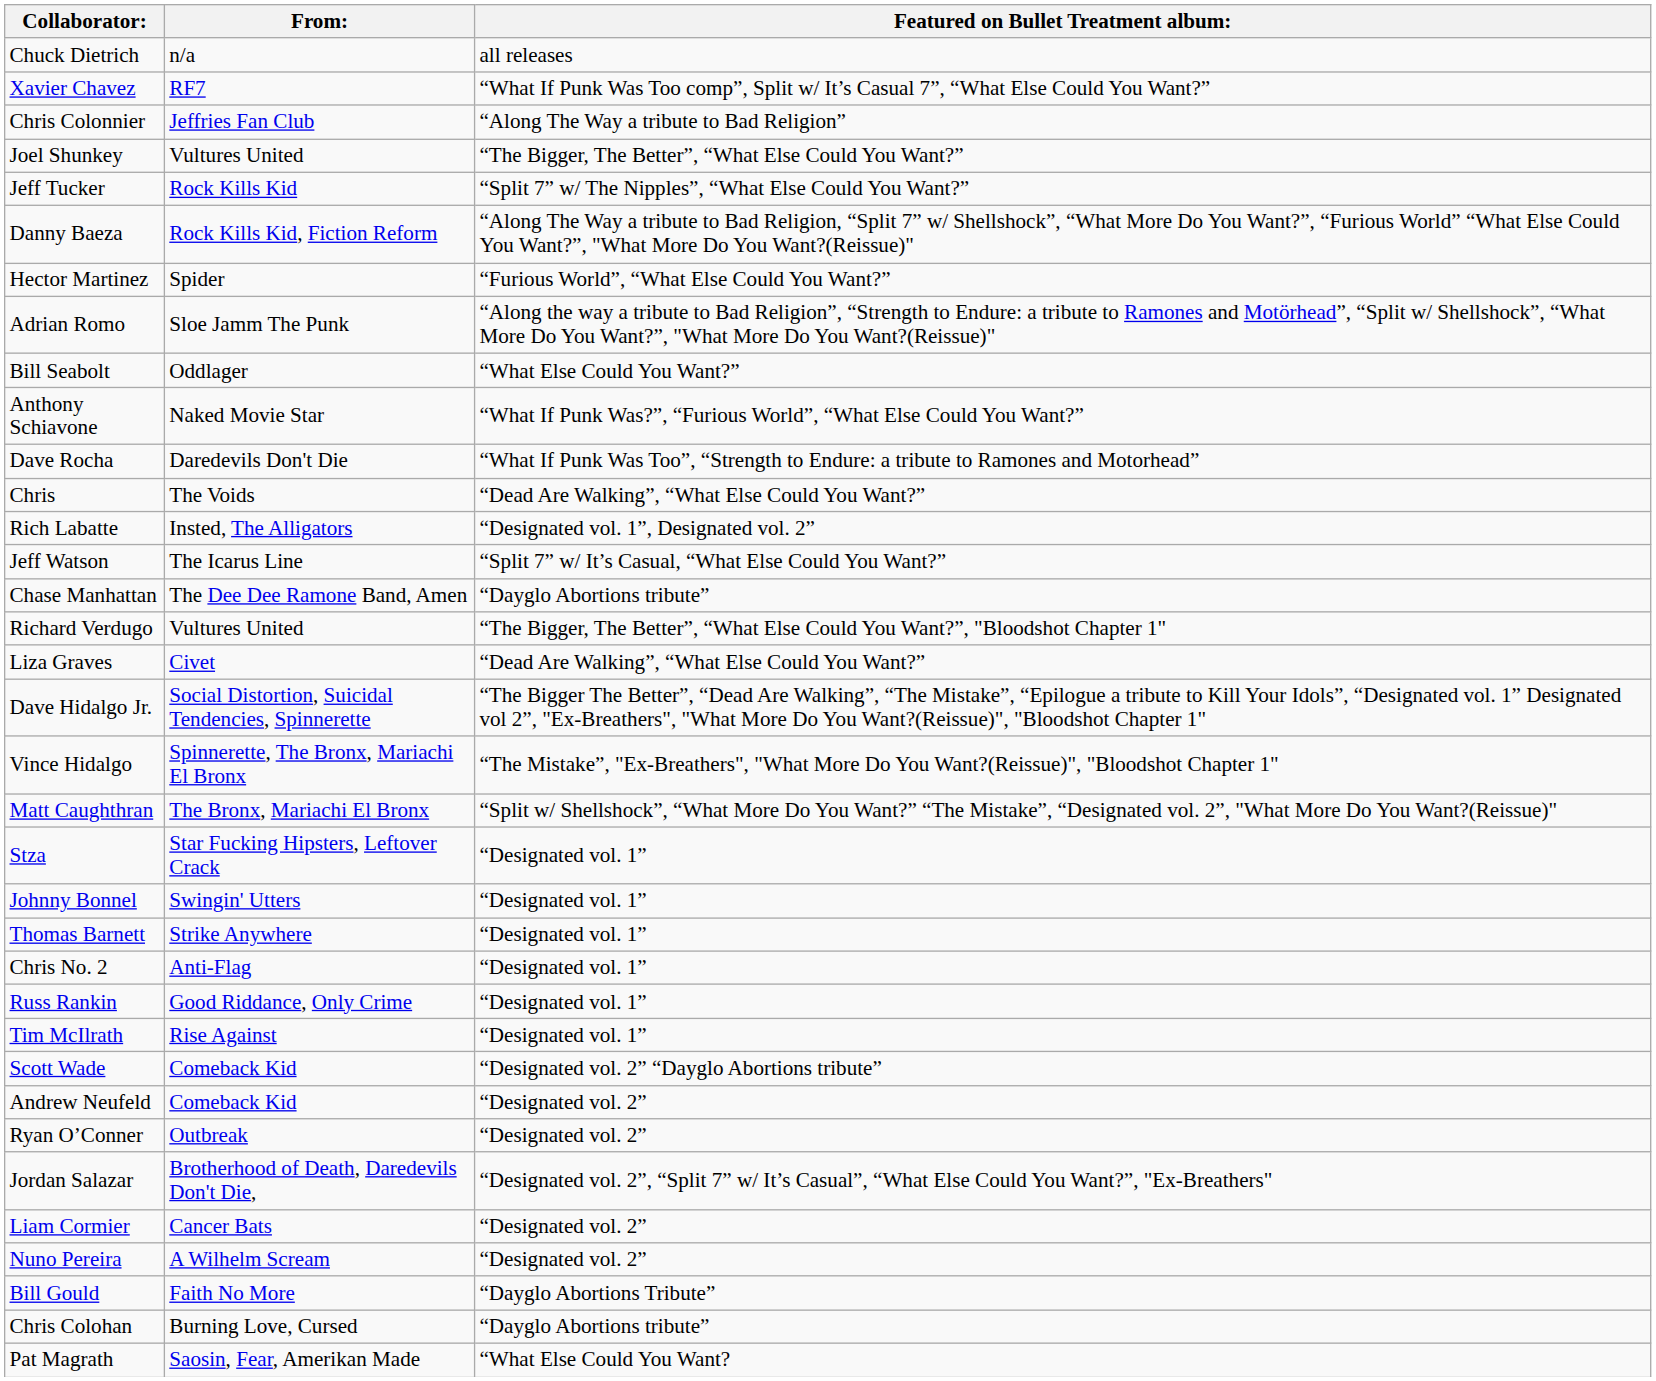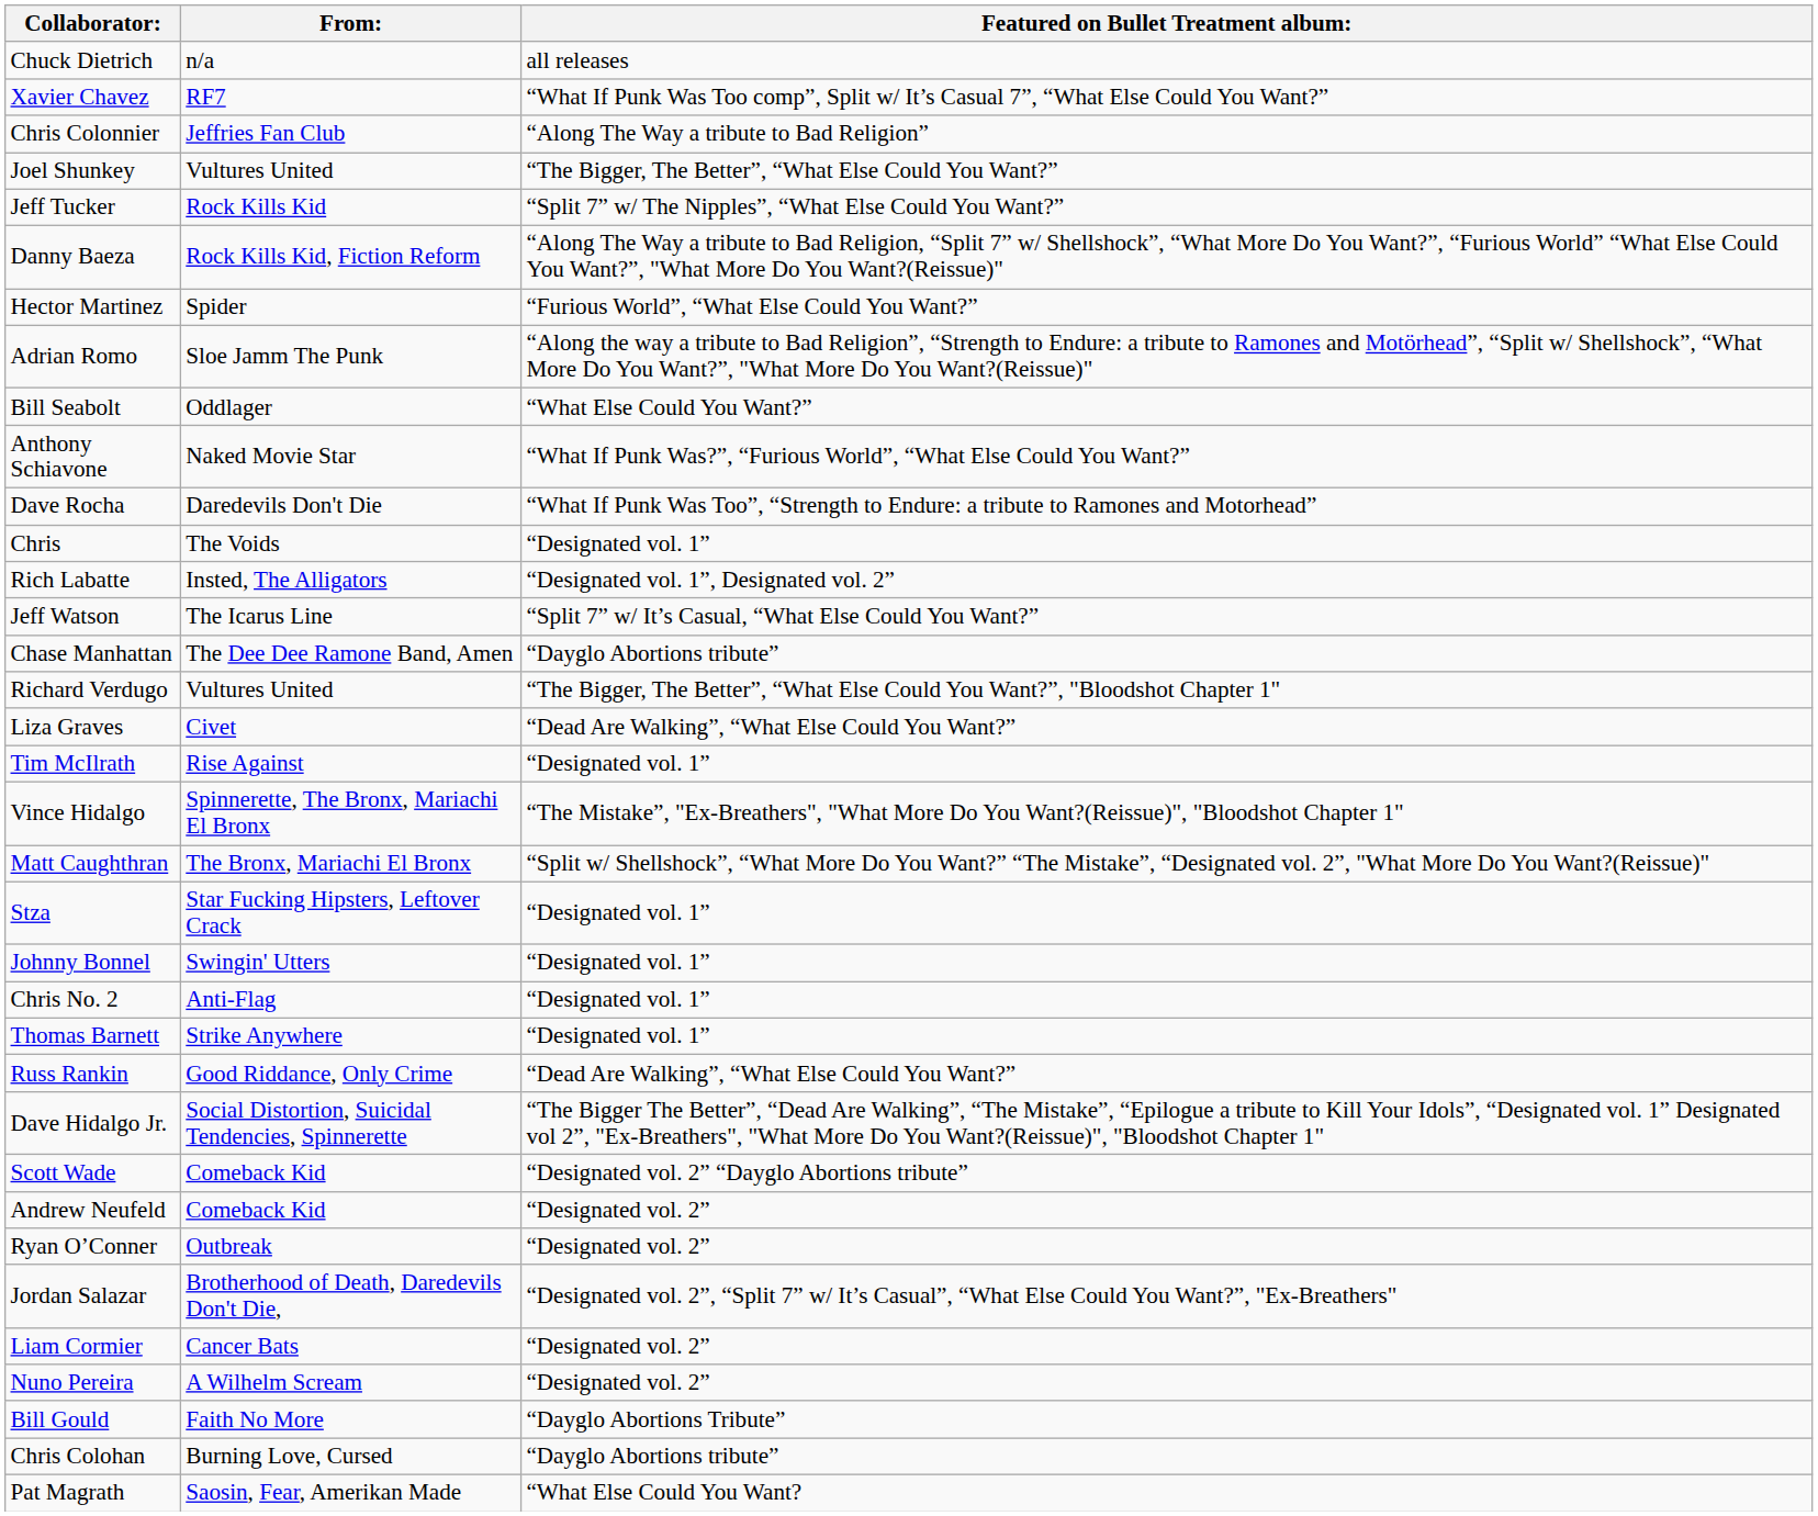Chris | Featured on Bullet Treatment album:: “Dead Are Walking”, “What Else Could You Want?” -> “Designated vol. 1”
rows swapped: Dave Hidalgo Jr. <-> Tim McIlrath
rows swapped: Chris No. 2 <-> Thomas Barnett
Russ Rankin | Featured on Bullet Treatment album:: “Designated vol. 1” -> “Dead Are Walking”, “What Else Could You Want?”
